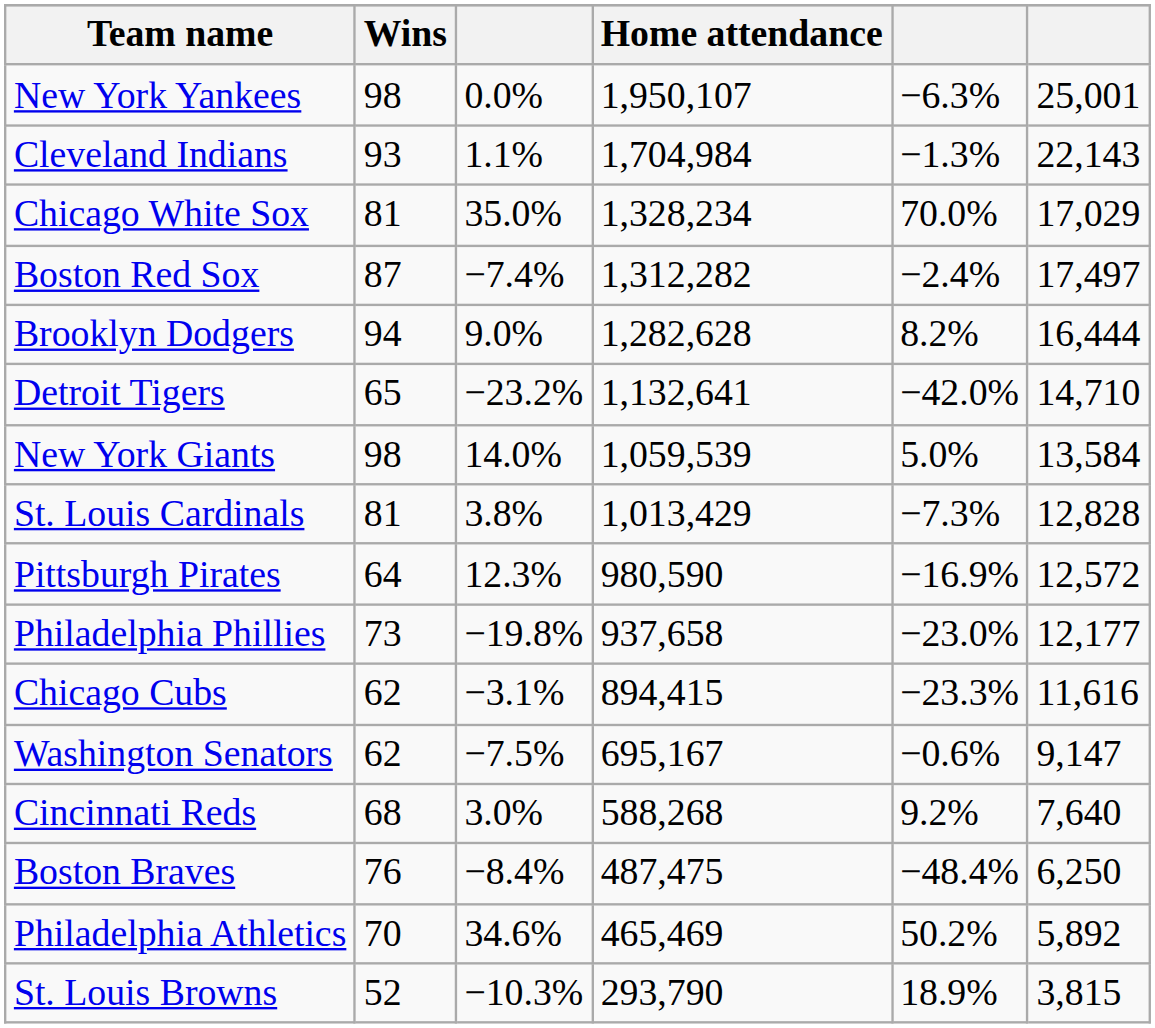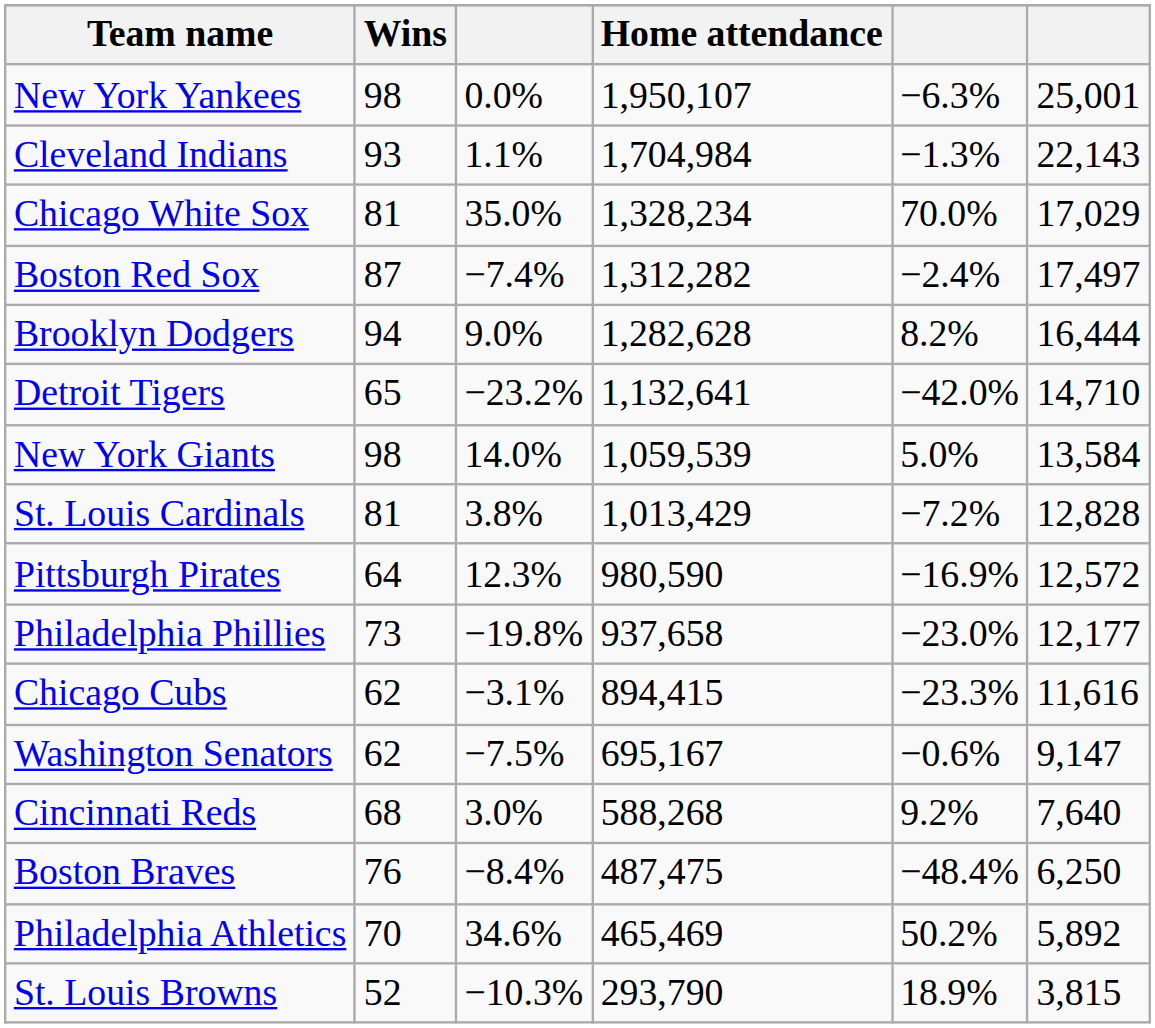St. Louis Cardinals | column 5: −7.3% -> −7.2%
